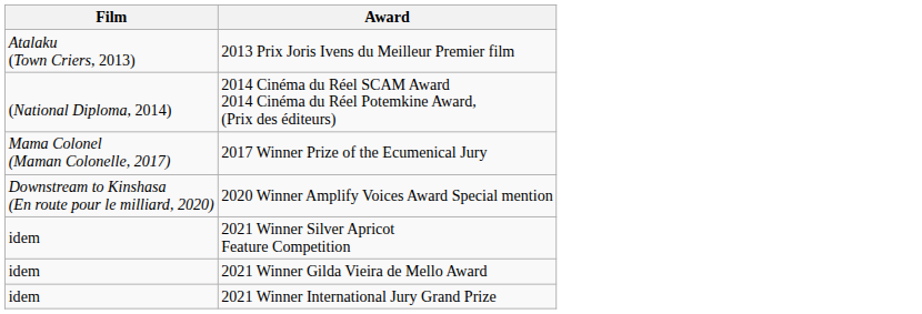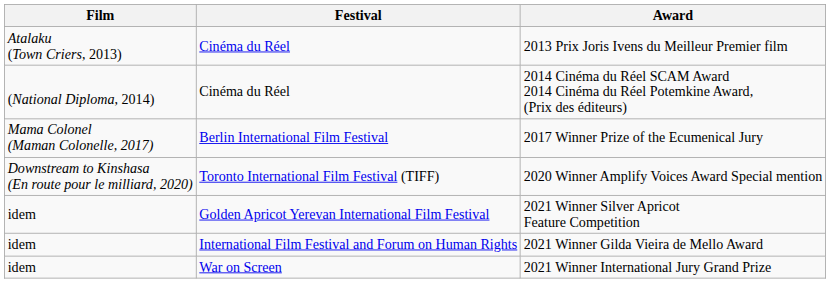+ column: Festival | Cinéma du Réel | Cinéma du Réel | Berlin International Film Festival | Toronto International Film Festival (TIFF) | Golden Apricot Yerevan International Film Festival | International Film Festival and Forum on Human Rights | War on Screen
